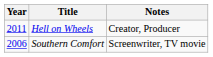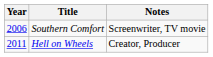rows swapped: Southern Comfort <-> Hell on Wheels
